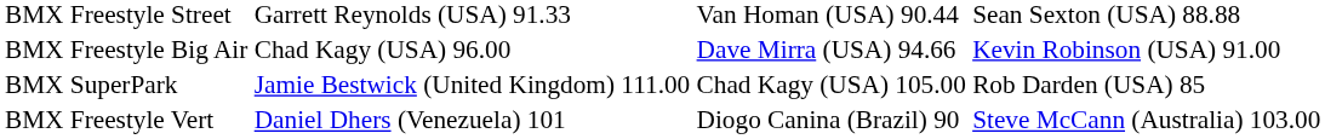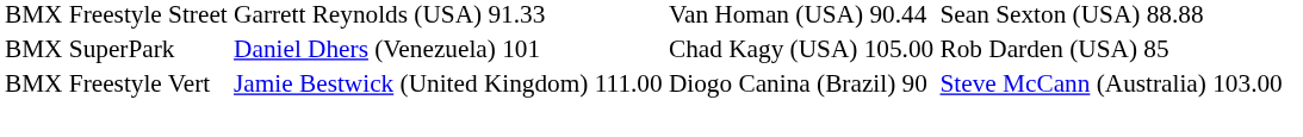- row: BMX Freestyle Big Air | Chad Kagy (USA) 96.00 | Dave Mirra (USA) 94.66 | Kevin Robinson (USA) 91.00
BMX SuperPark | column 2: Jamie Bestwick (United Kingdom) 111.00 -> Daniel Dhers (Venezuela) 101
BMX Freestyle Vert | column 2: Daniel Dhers (Venezuela) 101 -> Jamie Bestwick (United Kingdom) 111.00
